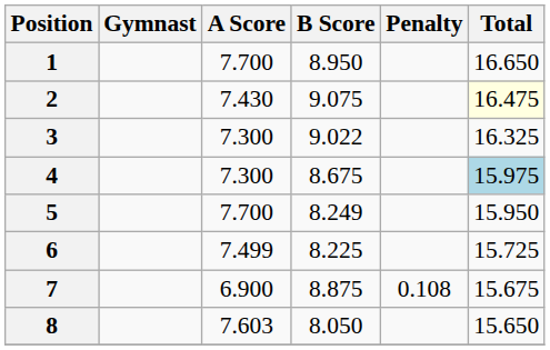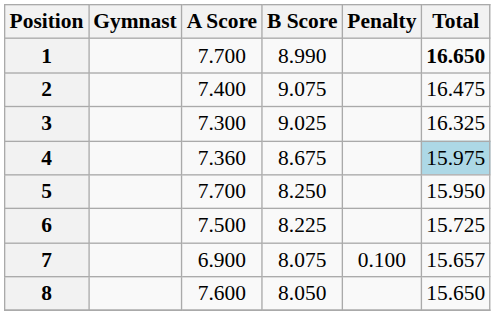1 | B Score: 8.950 -> 8.990
1 | Total: normal -> bold
2 | A Score: 7.430 -> 7.400
2 | Total: lightyellow background -> no background
3 | B Score: 9.022 -> 9.025
4 | A Score: 7.300 -> 7.360
5 | B Score: 8.249 -> 8.250
6 | A Score: 7.499 -> 7.500
7 | B Score: 8.875 -> 8.075
7 | Penalty: 0.108 -> 0.100
7 | Total: 15.675 -> 15.657
8 | A Score: 7.603 -> 7.600
